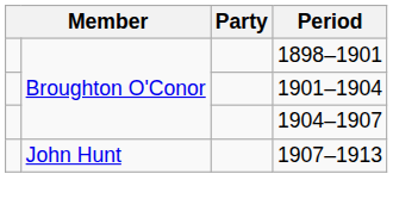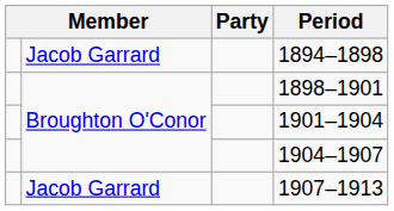+ row: Jacob Garrard | 1894–1898
1907–1913 | column 2: John Hunt -> Jacob Garrard
